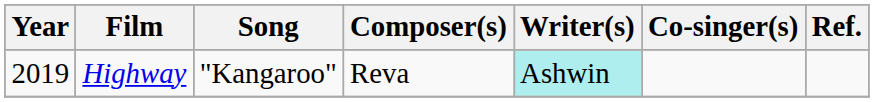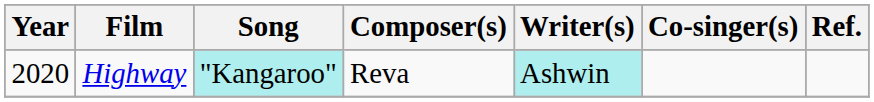Highway | Year: 2019 -> 2020
Highway | Song: no background -> paleturquoise background
